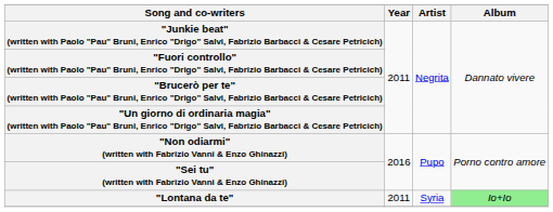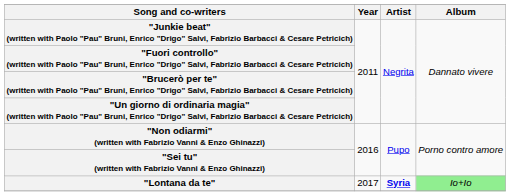"Lontana da te" | Year: 2011 -> 2017
"Lontana da te" | Artist: normal -> bold
